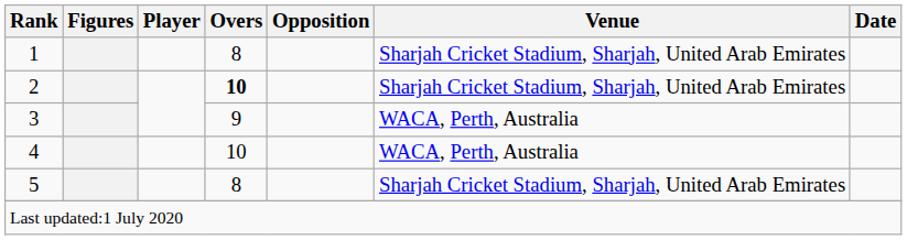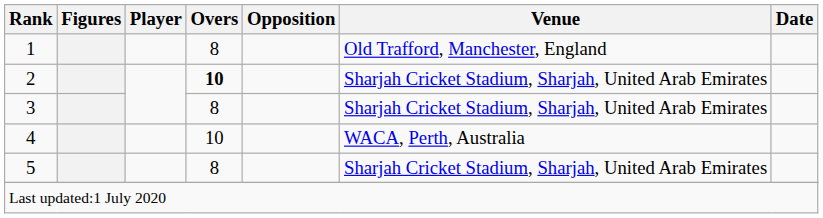1 | Venue: Sharjah Cricket Stadium, Sharjah, United Arab Emirates -> Old Trafford, Manchester, England
3 | Overs: 9 -> 8
3 | Venue: WACA, Perth, Australia -> Sharjah Cricket Stadium, Sharjah, United Arab Emirates
